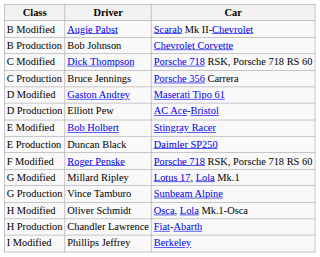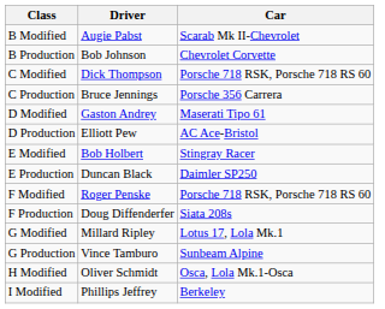+ row: F Production | Doug Diffenderfer | Siata 208s
- row: H Production | Chandler Lawrence | Fiat-Abarth
